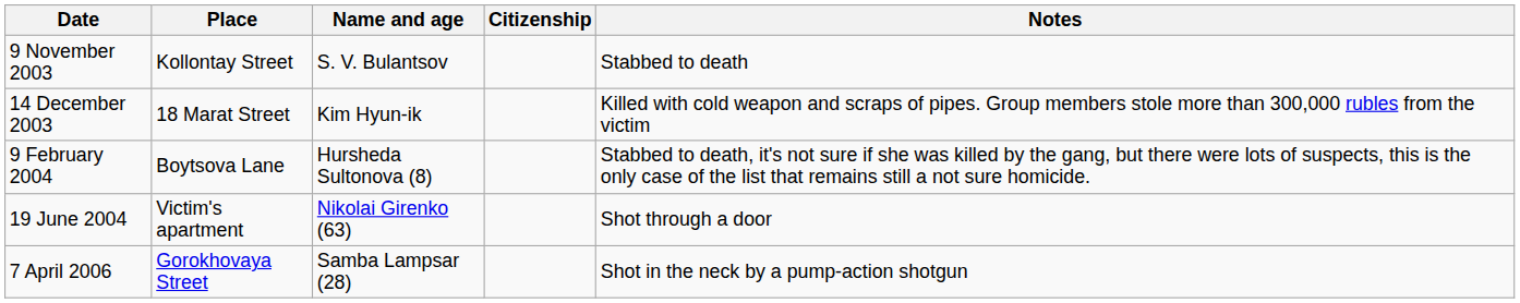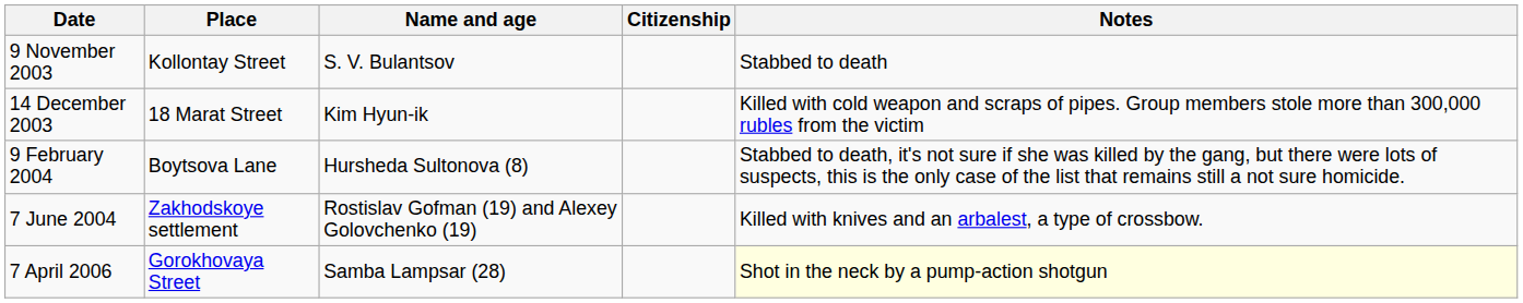+ row: 7 June 2004 | Zakhodskoye settlement | Rostislav Gofman (19) and Alexey Golovchenko (19) | Killed with knives and an arbalest, a type of crossbow.
- row: 19 June 2004 | Victim's apartment | Nikolai Girenko (63) | Shot through a door
7 April 2006 | Notes: no background -> lightyellow background
